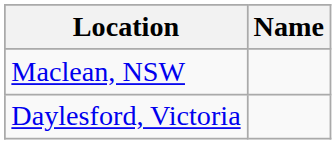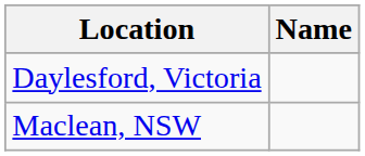rows swapped: Daylesford, Victoria <-> Maclean, NSW
